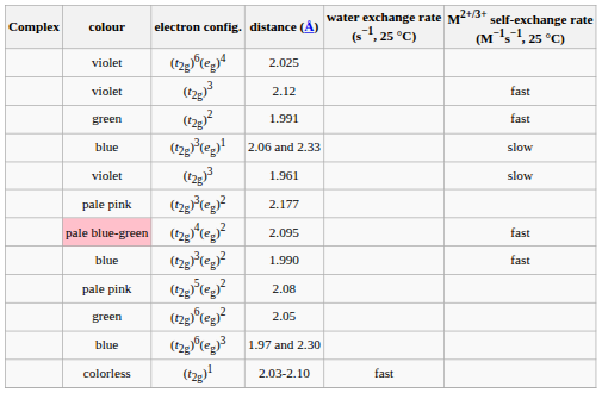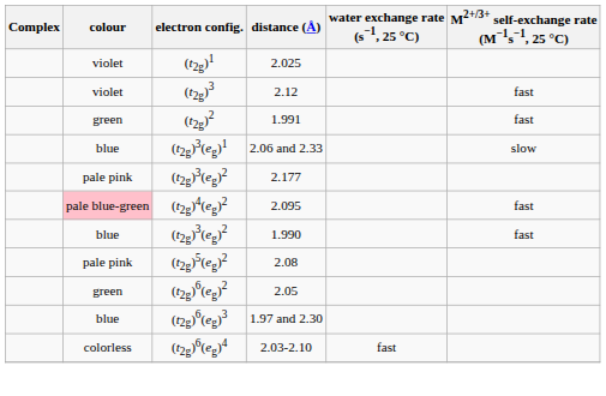2.025 | electron config.: (t2g)6(eg)4 -> (t2g)1
- row: violet | (t2g)3 | 1.961 | slow
2.03-2.10 | electron config.: (t2g)1 -> (t2g)6(eg)4
